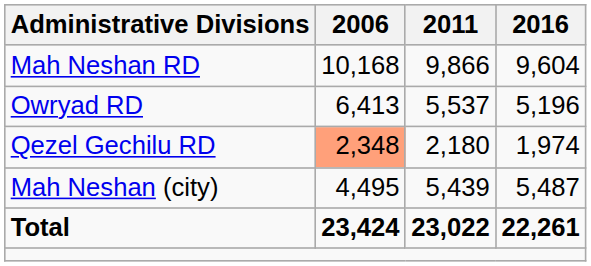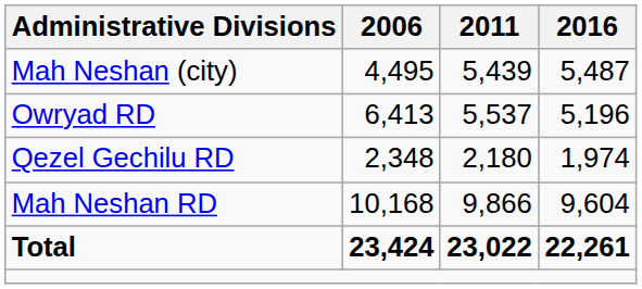rows swapped: Mah Neshan RD <-> Mah Neshan (city)
Qezel Gechilu RD | 2006: lightsalmon background -> no background
